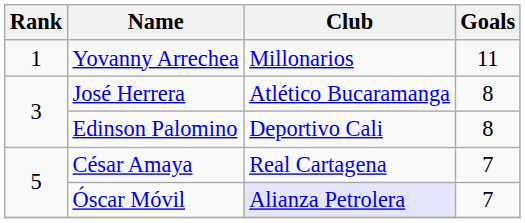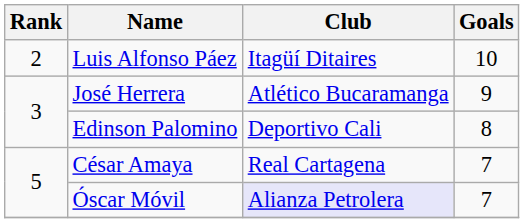- row: 1 | Yovanny Arrechea | Millonarios | 11
+ row: 2 | Luis Alfonso Páez | Itagüí Ditaires | 10
José Herrera | Goals: 8 -> 9
